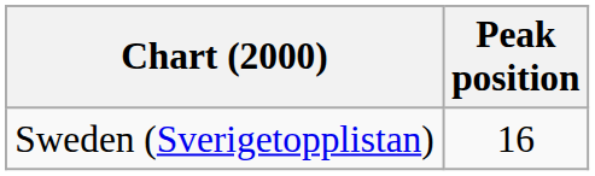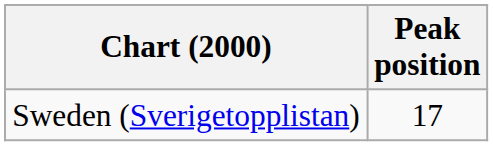Sweden (Sverigetopplistan) | Peak position: 16 -> 17
